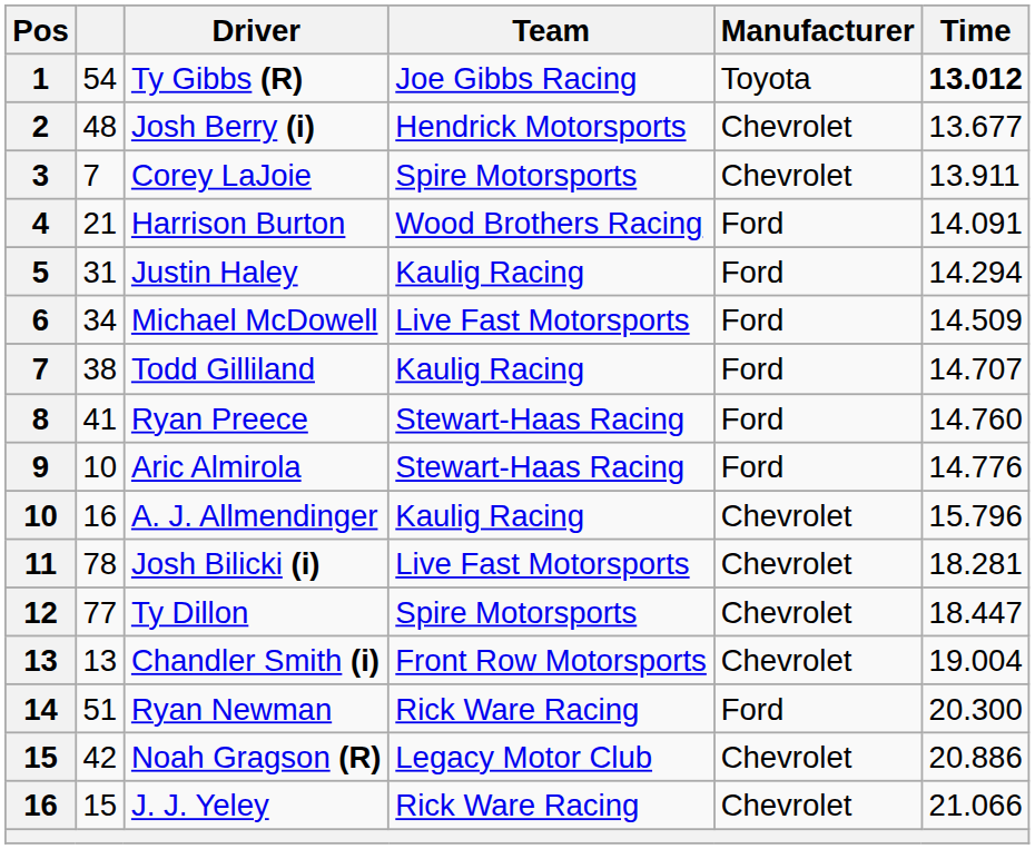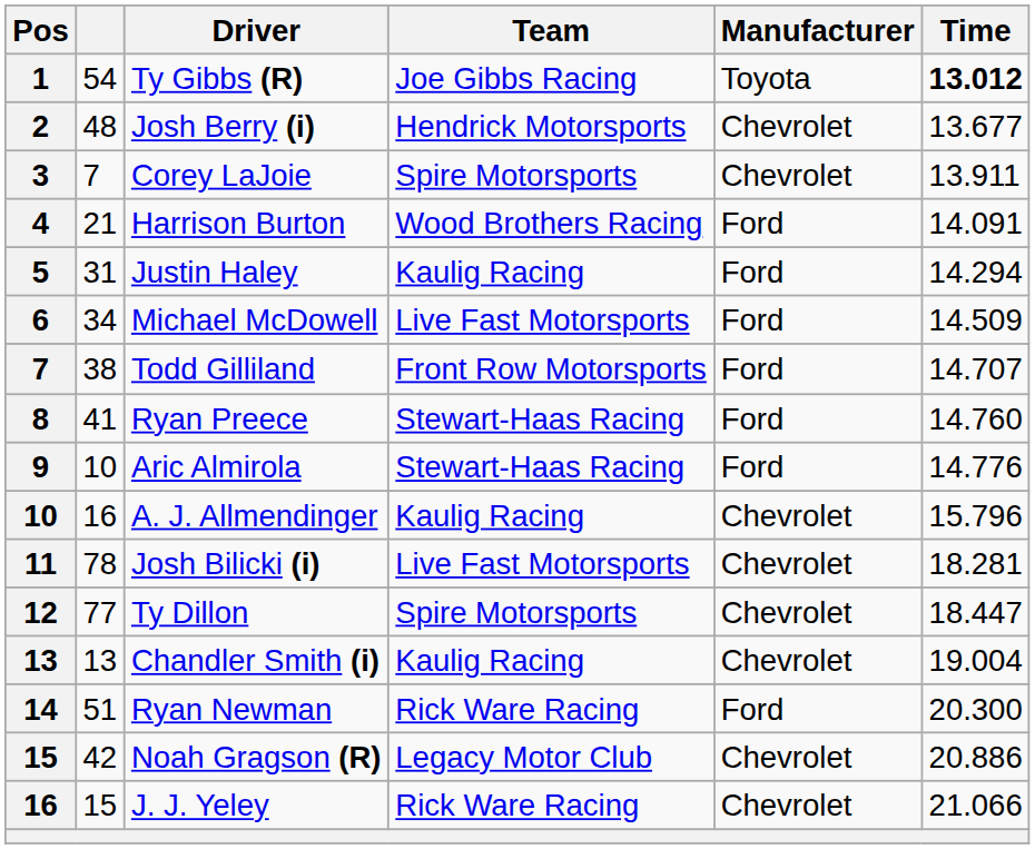Todd Gilliland | Team: Kaulig Racing -> Front Row Motorsports
Chandler Smith (i) | Team: Front Row Motorsports -> Kaulig Racing
